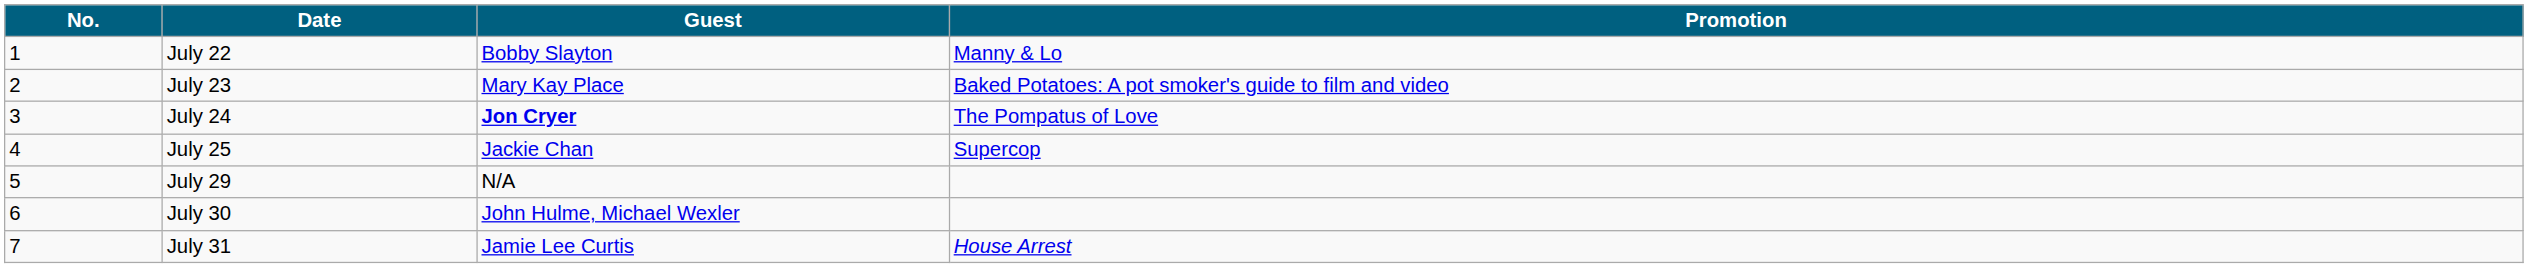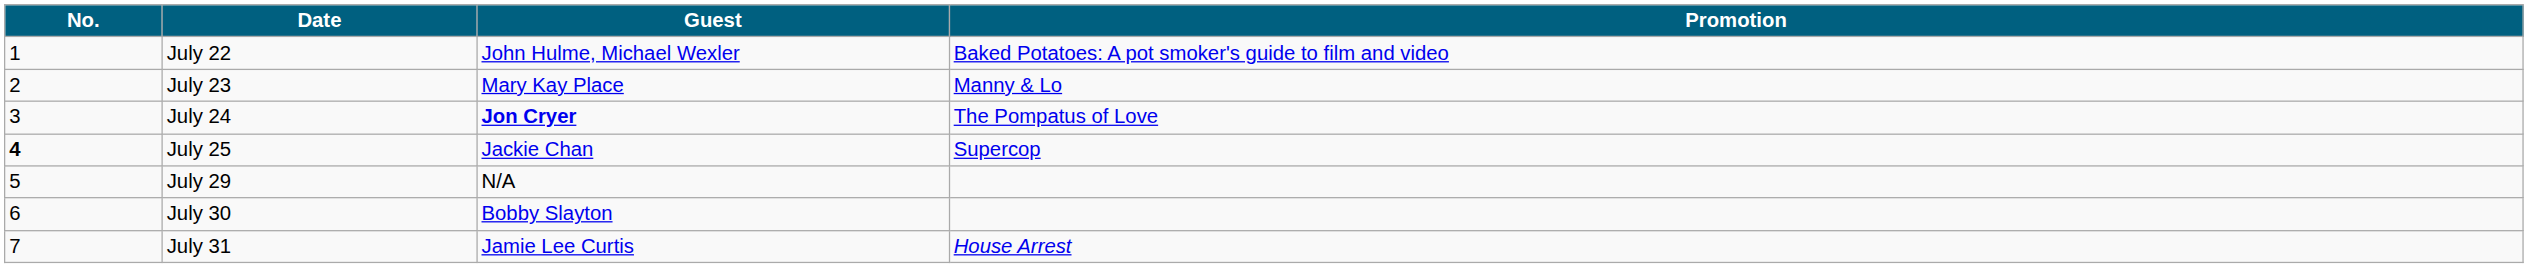July 22 | Guest: Bobby Slayton -> John Hulme, Michael Wexler
July 22 | Promotion: Manny & Lo -> Baked Potatoes: A pot smoker's guide to film and video
July 23 | Promotion: Baked Potatoes: A pot smoker's guide to film and video -> Manny & Lo
July 25 | No.: normal -> bold
July 30 | Guest: John Hulme, Michael Wexler -> Bobby Slayton
